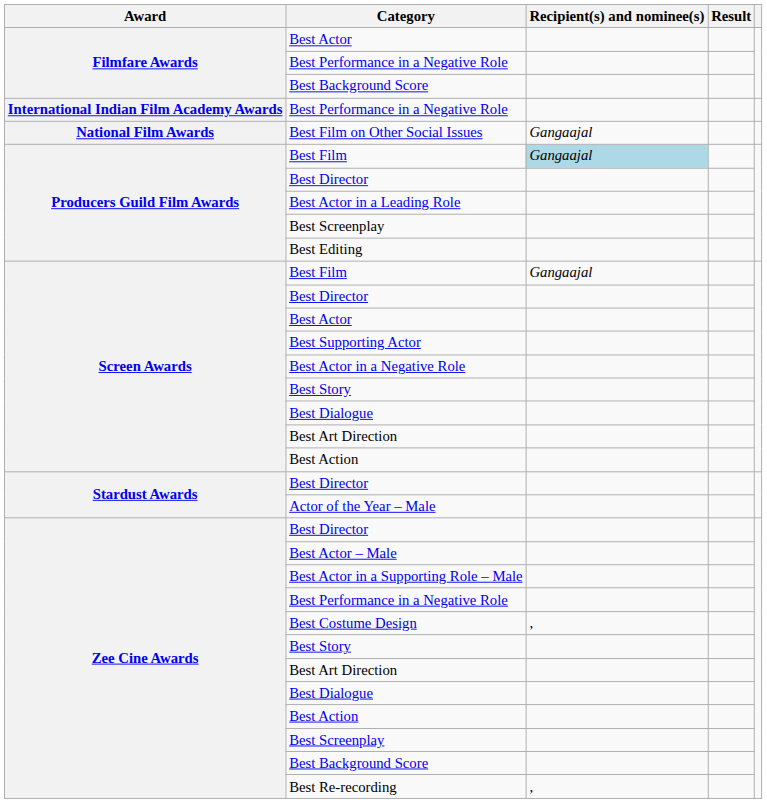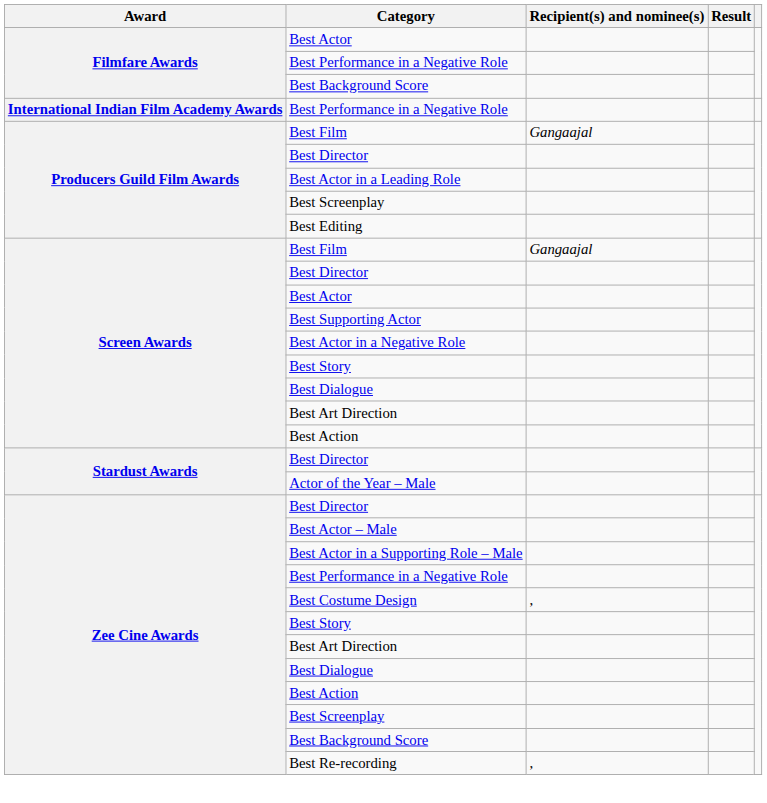- row: National Film Awards | Best Film on Other Social Issues | Gangaajal
Producers Guild Film Awards / Best Film | Recipient(s) and nominee(s): lightblue background -> no background
